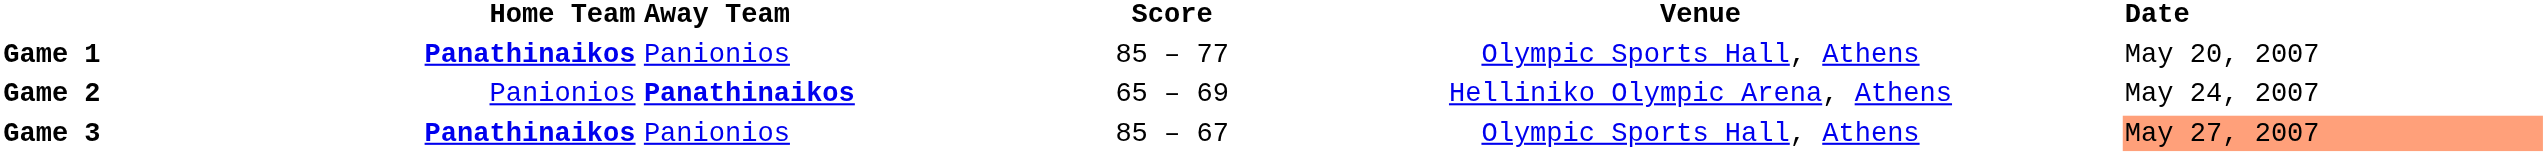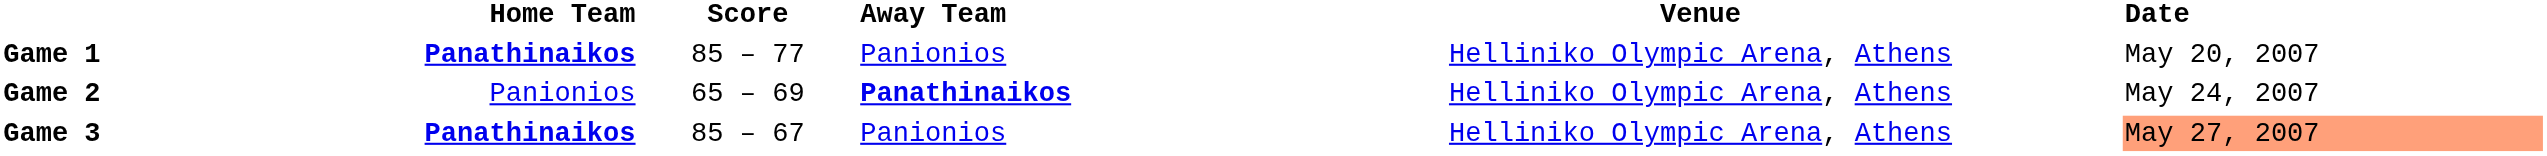columns swapped: Score <-> Away Team
Game 1 | Venue: Olympic Sports Hall, Athens -> Helliniko Olympic Arena, Athens
Game 3 | Venue: Olympic Sports Hall, Athens -> Helliniko Olympic Arena, Athens
